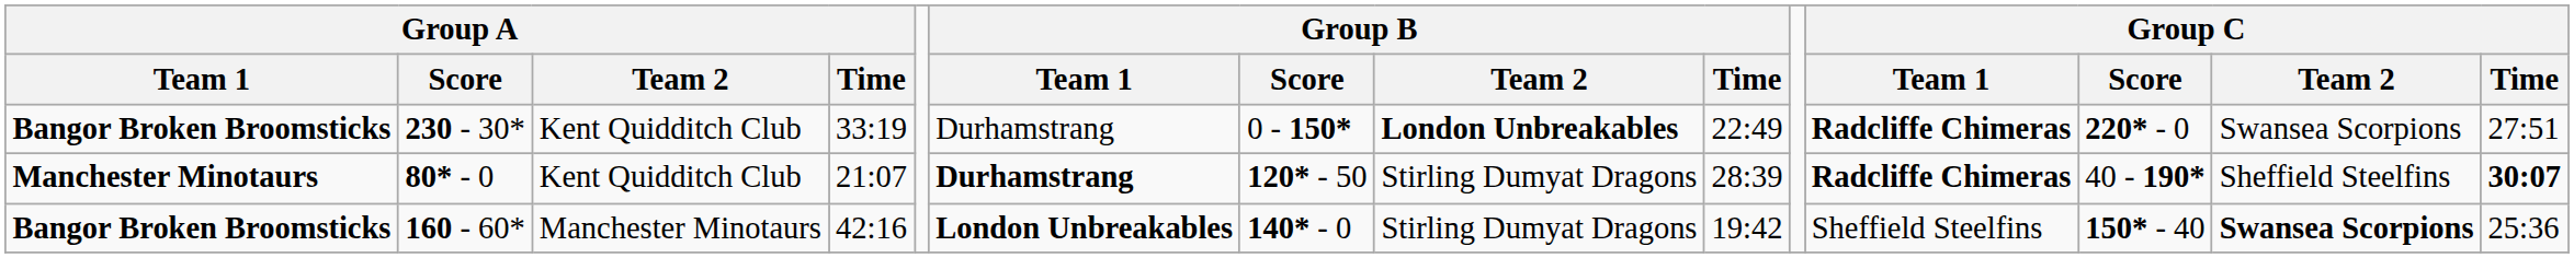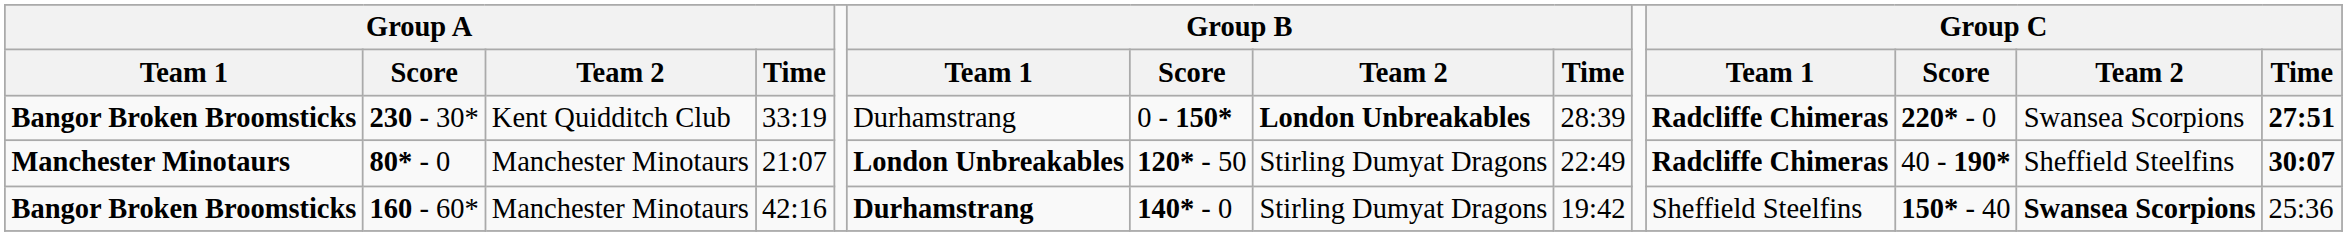230 - 30* | Group B / Time: 22:49 -> 28:39
230 - 30* | Group C / Time: normal -> bold
80* - 0 | Group A / Team 2: Kent Quidditch Club -> Manchester Minotaurs
80* - 0 | Group B / Team 1: Durhamstrang -> London Unbreakables
80* - 0 | Group B / Time: 28:39 -> 22:49
160 - 60* | Group B / Team 1: London Unbreakables -> Durhamstrang
